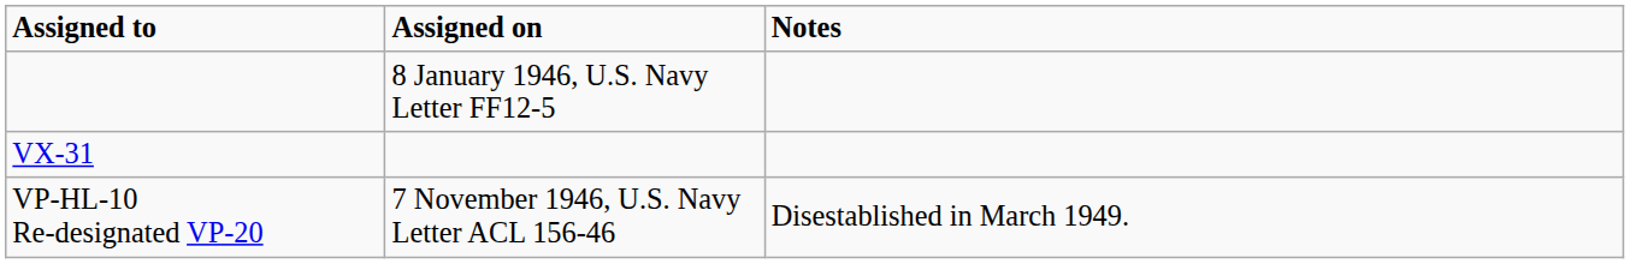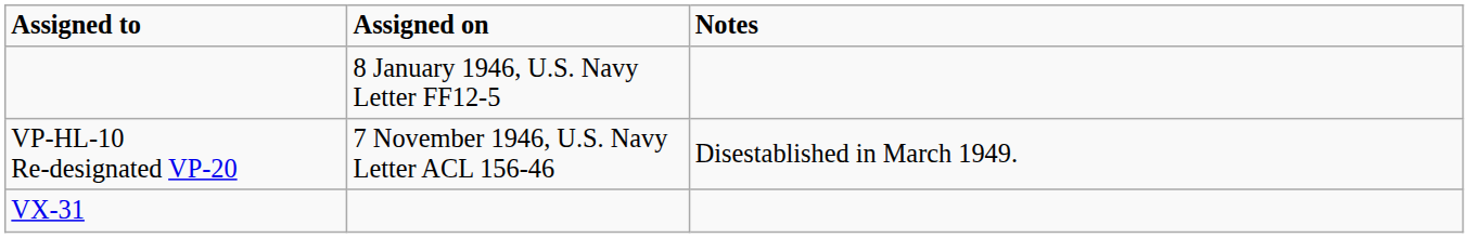rows swapped: VP-HL-10 Re-designated VP-20 <-> VX-31
